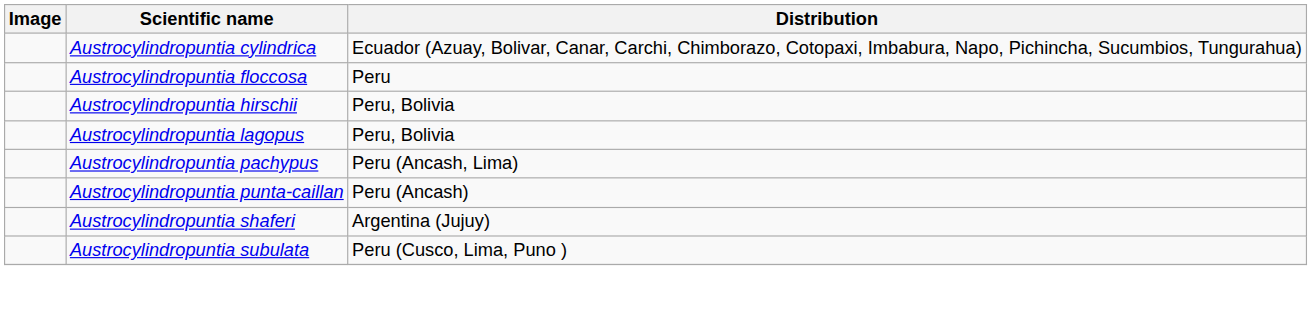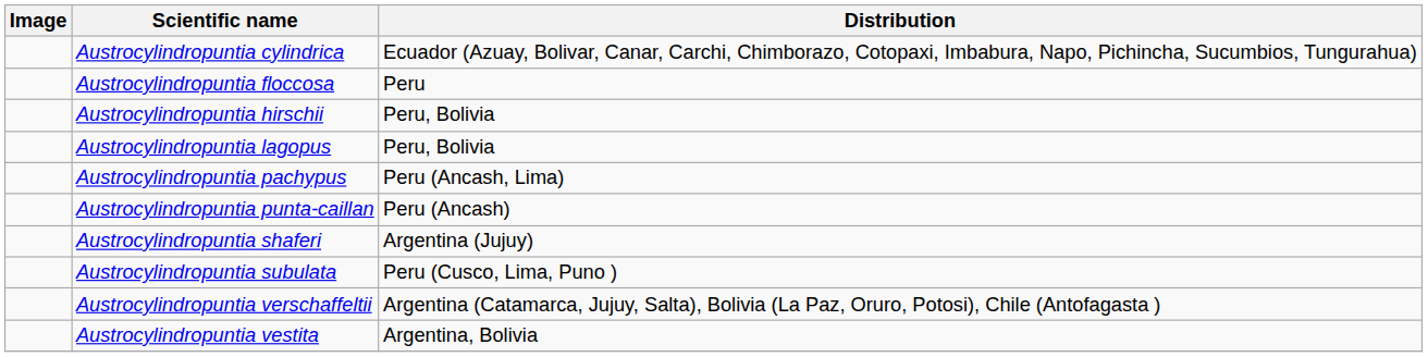+ row: Austrocylindropuntia verschaffeltii | Argentina (Catamarca, Jujuy, Salta), Bolivia (La Paz, Oruro, Potosi), Chile (Antofagasta )
+ row: Austrocylindropuntia vestita | Argentina, Bolivia
